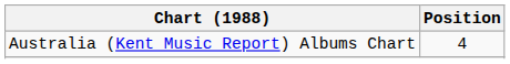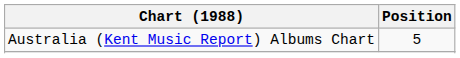Australia (Kent Music Report) Albums Chart | Position: 4 -> 5
